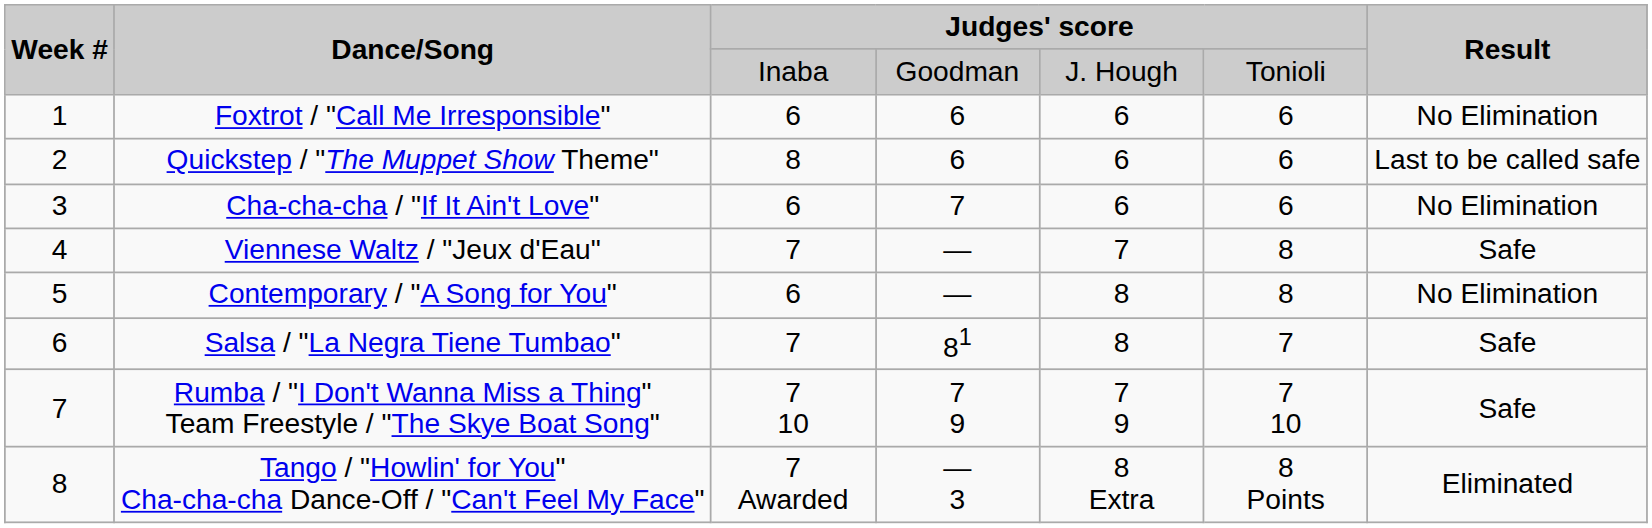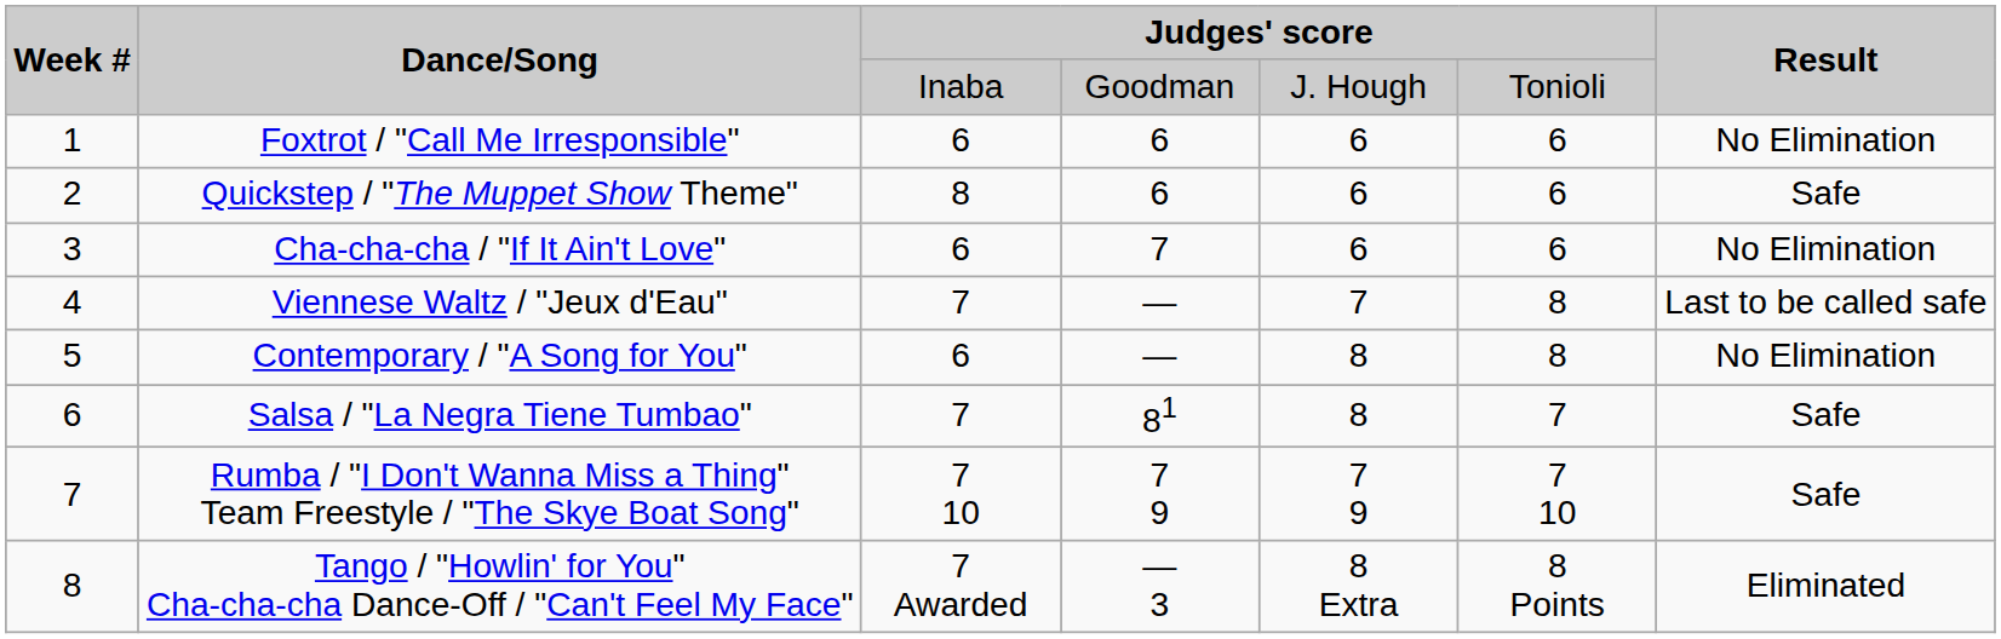Quickstep / "The Muppet Show Theme" | Result: Last to be called safe -> Safe
Viennese Waltz / "Jeux d'Eau" | Result: Safe -> Last to be called safe
